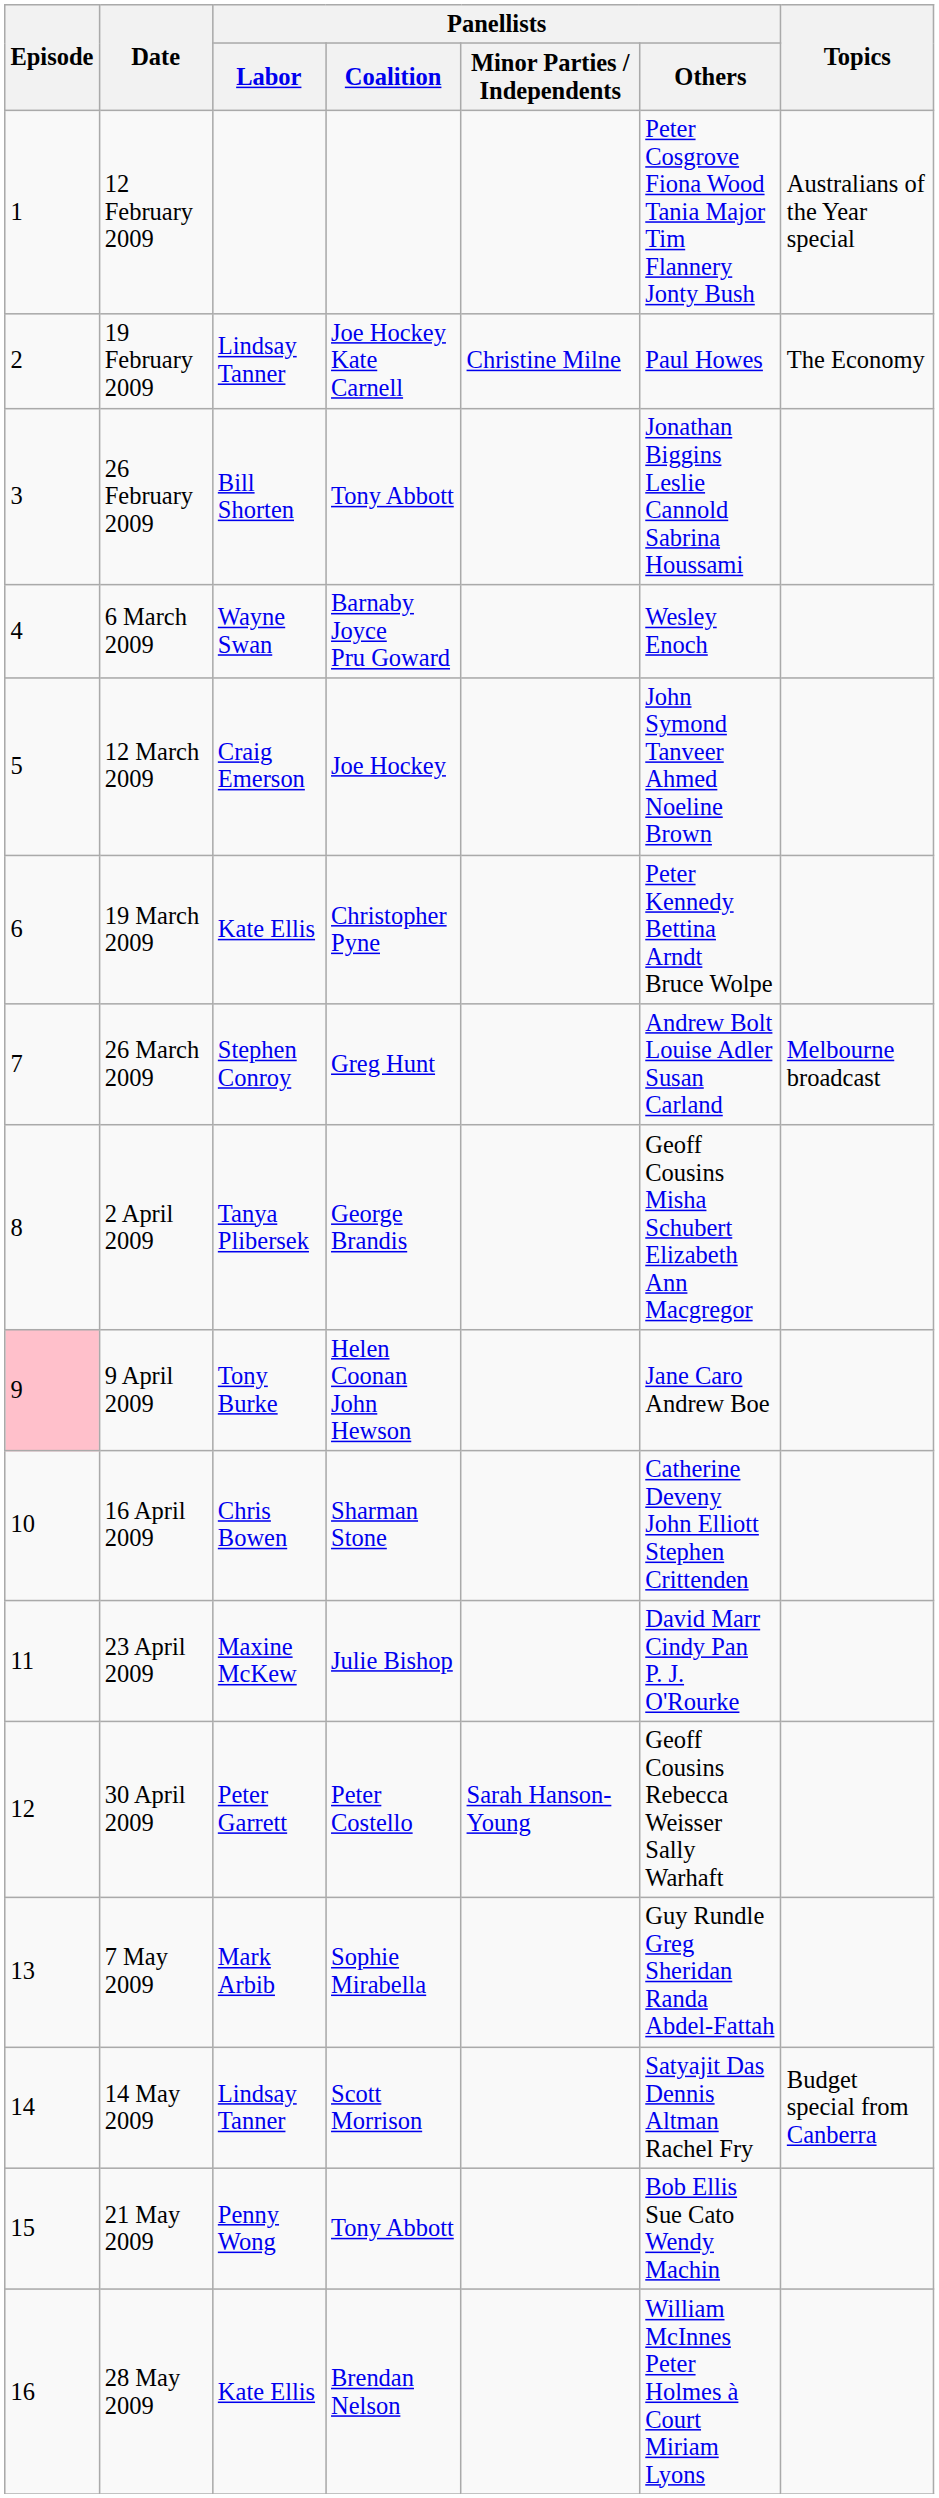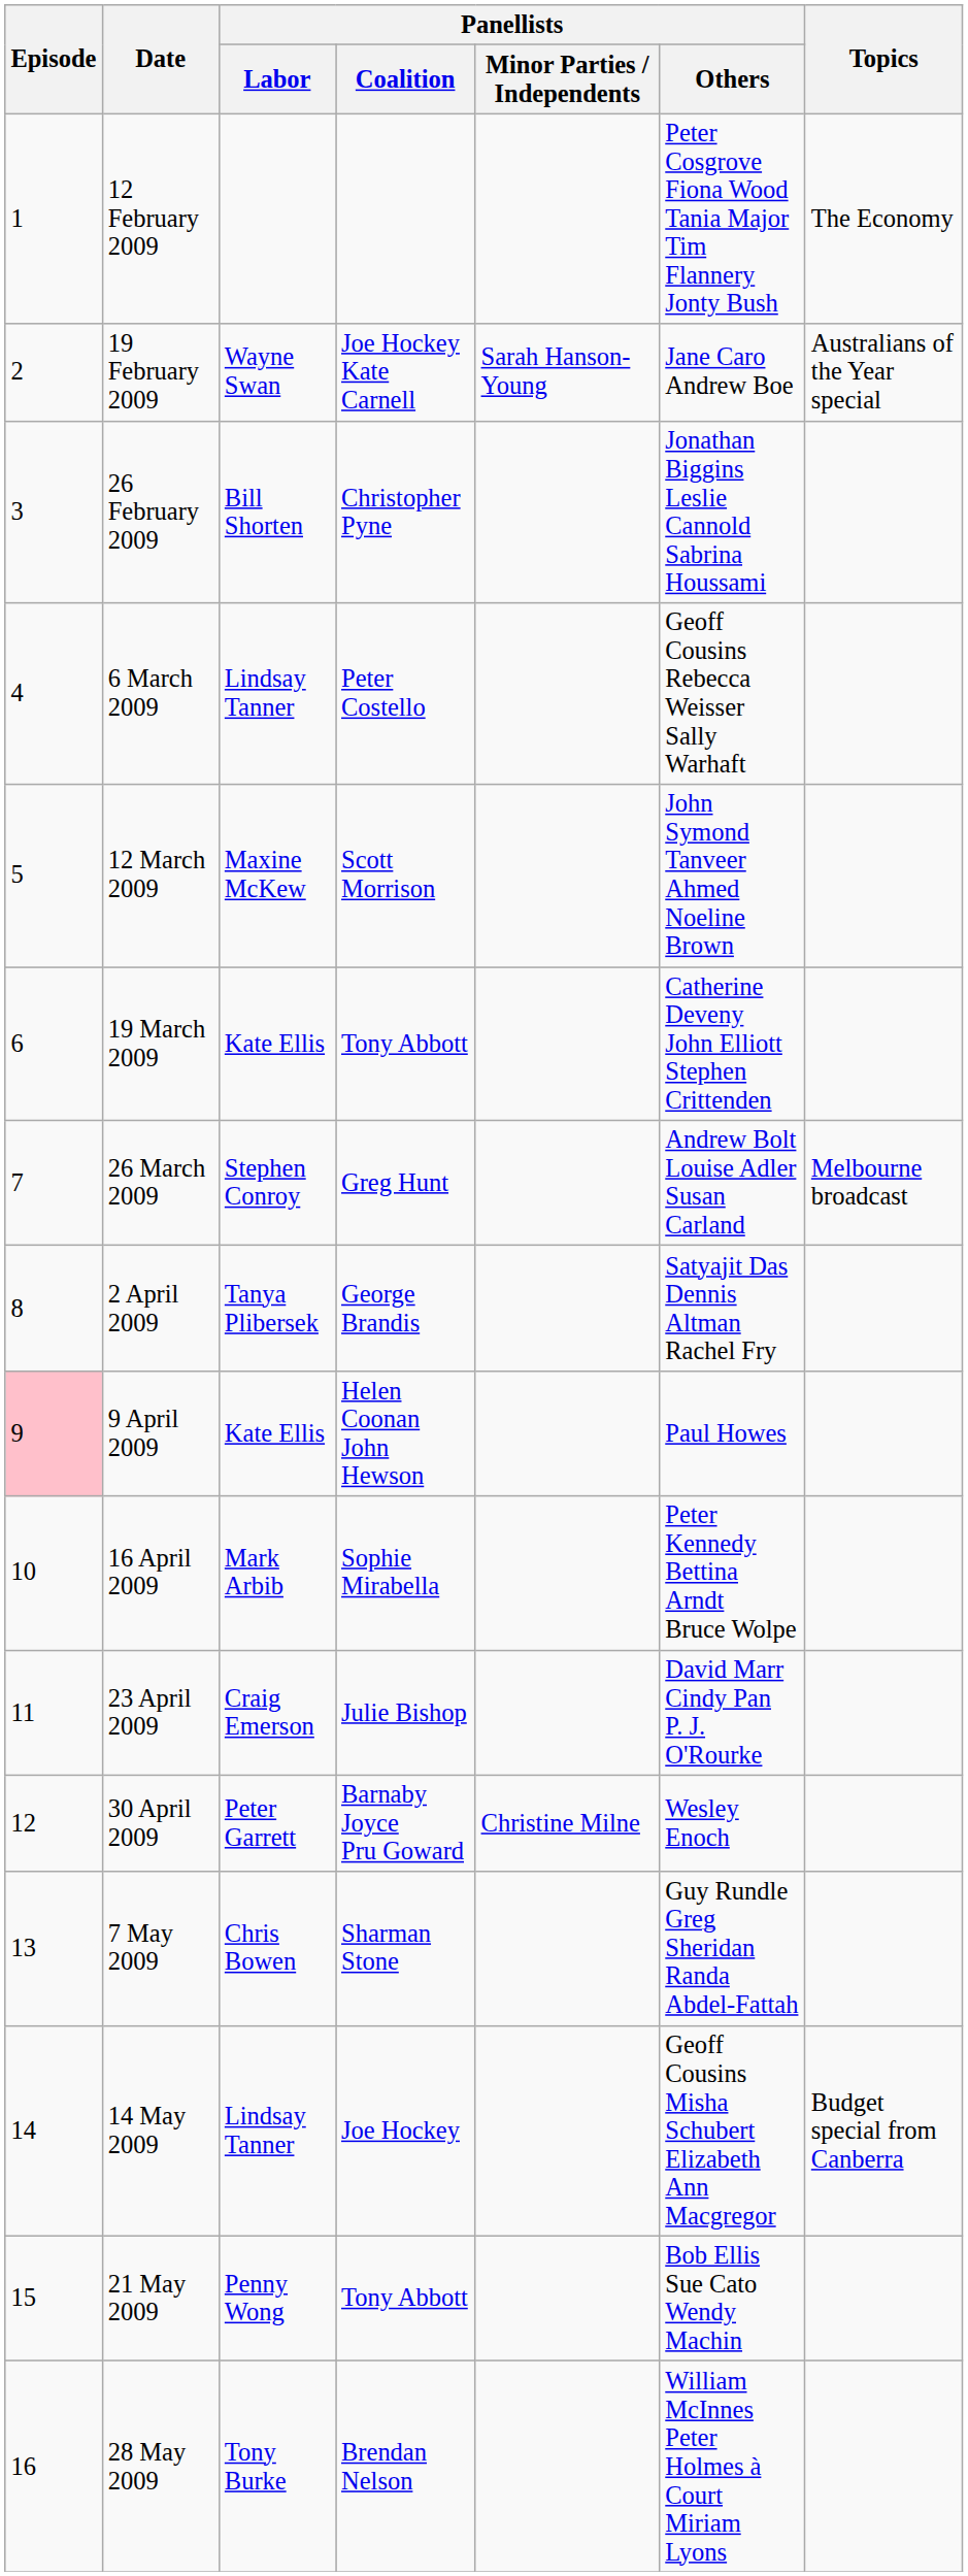12 February 2009 | Topics: Australians of the Year special -> The Economy
19 February 2009 | Panellists / Labor: Lindsay Tanner -> Wayne Swan
19 February 2009 | Panellists / Minor Parties / Independents: Christine Milne -> Sarah Hanson-Young
19 February 2009 | Panellists / Others: Paul Howes -> Jane Caro Andrew Boe
19 February 2009 | Topics: The Economy -> Australians of the Year special
26 February 2009 | Panellists / Coalition: Tony Abbott -> Christopher Pyne
6 March 2009 | Panellists / Labor: Wayne Swan -> Lindsay Tanner
6 March 2009 | Panellists / Coalition: Barnaby Joyce Pru Goward -> Peter Costello
6 March 2009 | Panellists / Others: Wesley Enoch -> Geoff Cousins Rebecca Weisser Sally Warhaft
12 March 2009 | Panellists / Labor: Craig Emerson -> Maxine McKew
12 March 2009 | Panellists / Coalition: Joe Hockey -> Scott Morrison
19 March 2009 | Panellists / Coalition: Christopher Pyne -> Tony Abbott
19 March 2009 | Panellists / Others: Peter Kennedy Bettina Arndt Bruce Wolpe -> Catherine Deveny John Elliott Stephen Crittenden
2 April 2009 | Panellists / Others: Geoff Cousins Misha Schubert Elizabeth Ann Macgregor -> Satyajit Das Dennis Altman Rachel Fry
9 April 2009 | Panellists / Labor: Tony Burke -> Kate Ellis
9 April 2009 | Panellists / Others: Jane Caro Andrew Boe -> Paul Howes
16 April 2009 | Panellists / Labor: Chris Bowen -> Mark Arbib
16 April 2009 | Panellists / Coalition: Sharman Stone -> Sophie Mirabella
16 April 2009 | Panellists / Others: Catherine Deveny John Elliott Stephen Crittenden -> Peter Kennedy Bettina Arndt Bruce Wolpe
23 April 2009 | Panellists / Labor: Maxine McKew -> Craig Emerson
30 April 2009 | Panellists / Coalition: Peter Costello -> Barnaby Joyce Pru Goward
30 April 2009 | Panellists / Minor Parties / Independents: Sarah Hanson-Young -> Christine Milne
30 April 2009 | Panellists / Others: Geoff Cousins Rebecca Weisser Sally Warhaft -> Wesley Enoch
7 May 2009 | Panellists / Labor: Mark Arbib -> Chris Bowen
7 May 2009 | Panellists / Coalition: Sophie Mirabella -> Sharman Stone
14 May 2009 | Panellists / Coalition: Scott Morrison -> Joe Hockey
14 May 2009 | Panellists / Others: Satyajit Das Dennis Altman Rachel Fry -> Geoff Cousins Misha Schubert Elizabeth Ann Macgregor
28 May 2009 | Panellists / Labor: Kate Ellis -> Tony Burke
